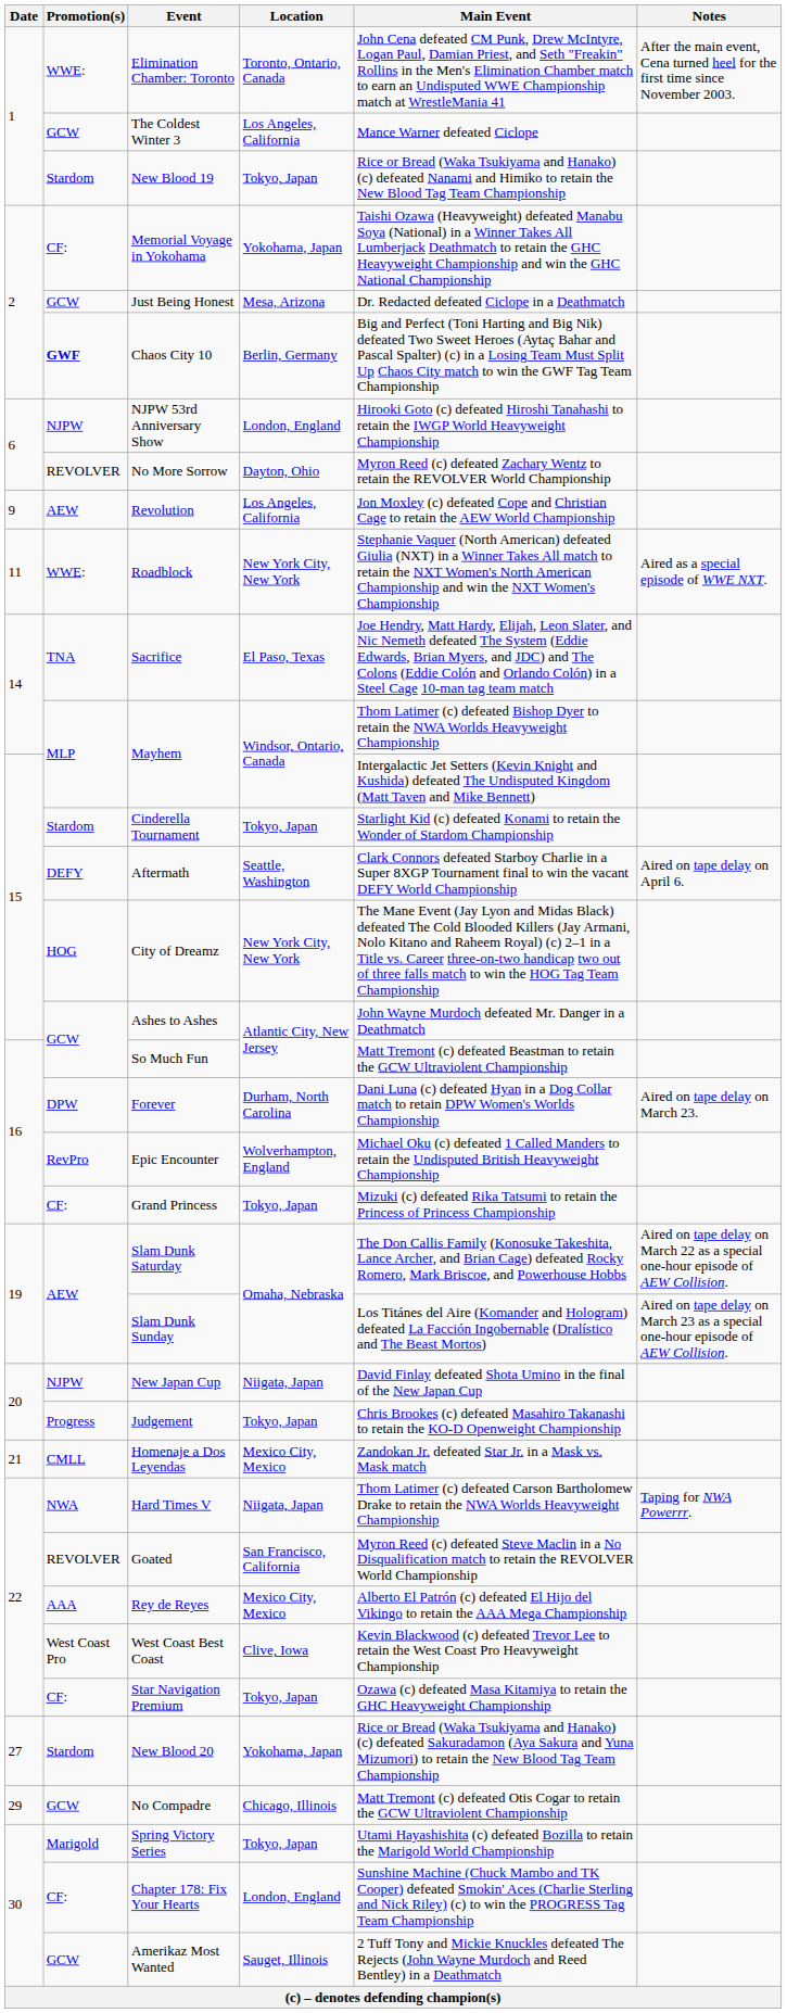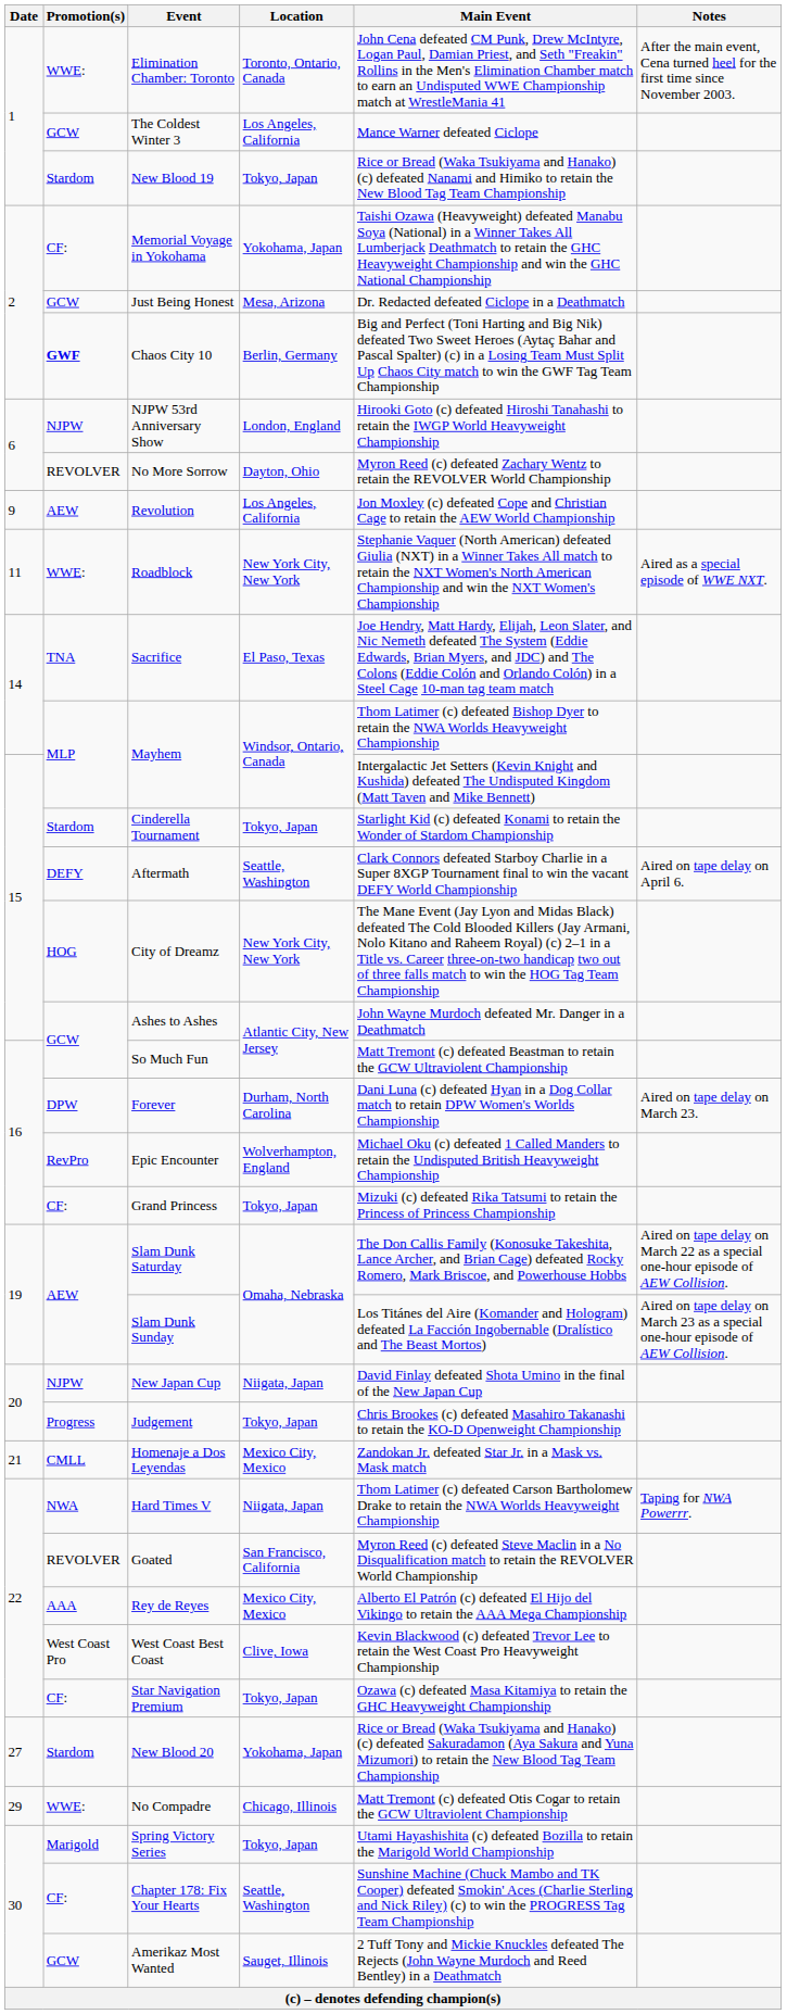No Compadre | Promotion(s): GCW -> WWE:
Chapter 178: Fix Your Hearts | Location: London, England -> Seattle, Washington
